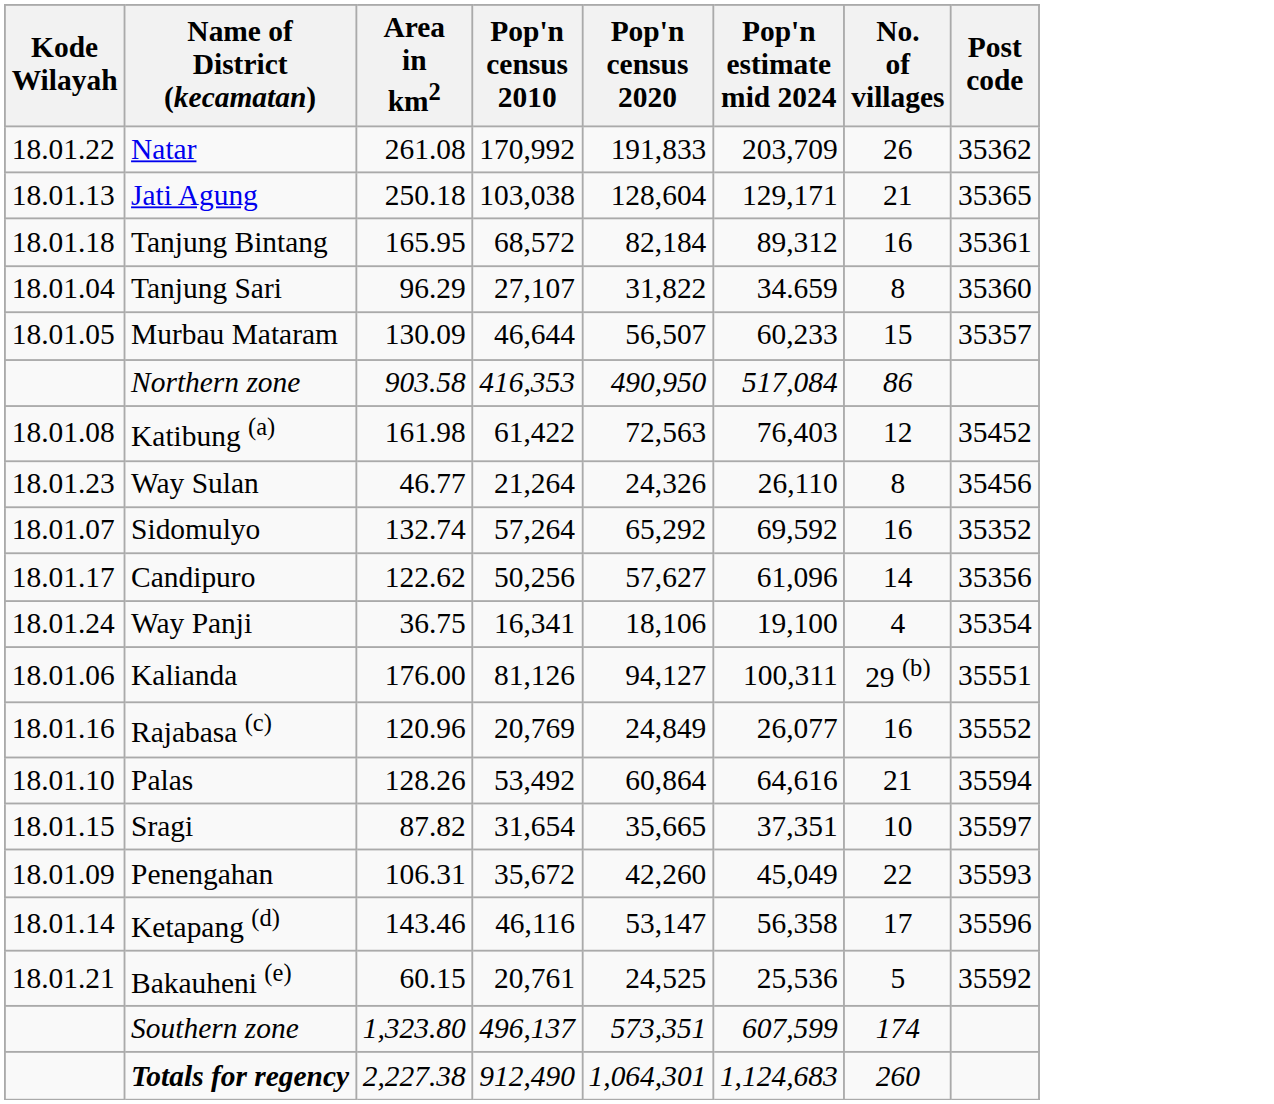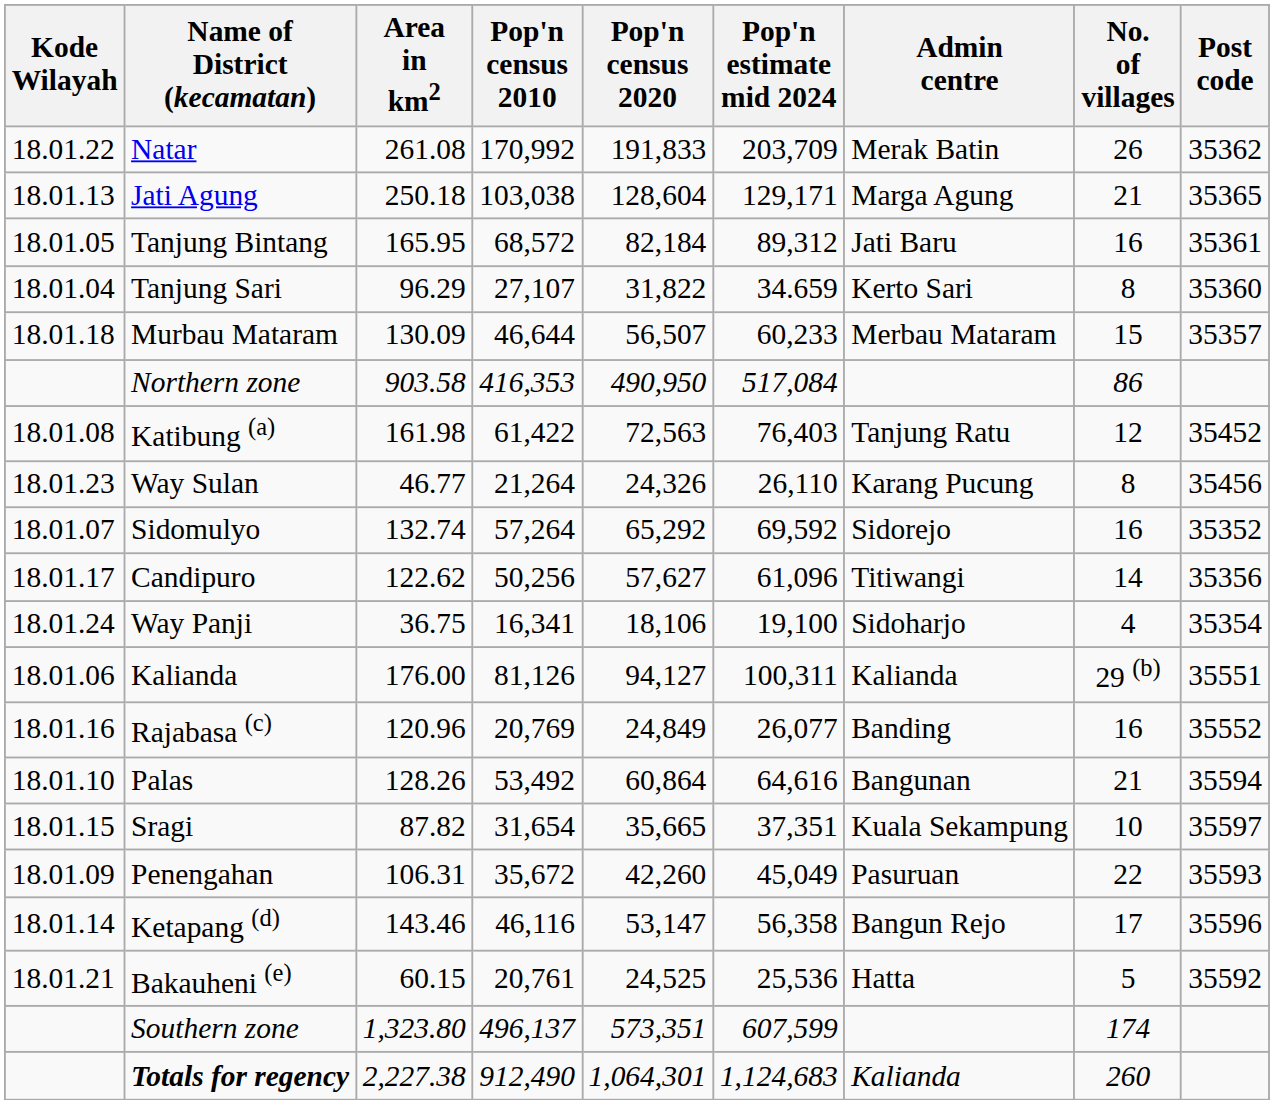+ column: Admin centre | Merak Batin | Marga Agung | Jati Baru | Kerto Sari | Merbau Mataram | Tanjung Ratu | Karang Pucung | Sidorejo | Titiwangi | Sidoharjo | Kalianda | Banding | Bangunan | Kuala Sekampung | Pasuruan | Bangun Rejo | Hatta | Kalianda
Tanjung Bintang | Kode Wilayah: 18.01.18 -> 18.01.05
Murbau Mataram | Kode Wilayah: 18.01.05 -> 18.01.18
